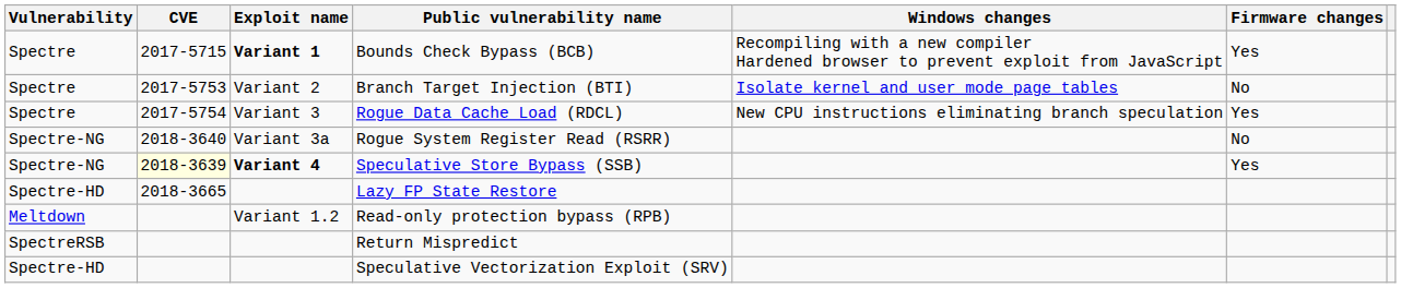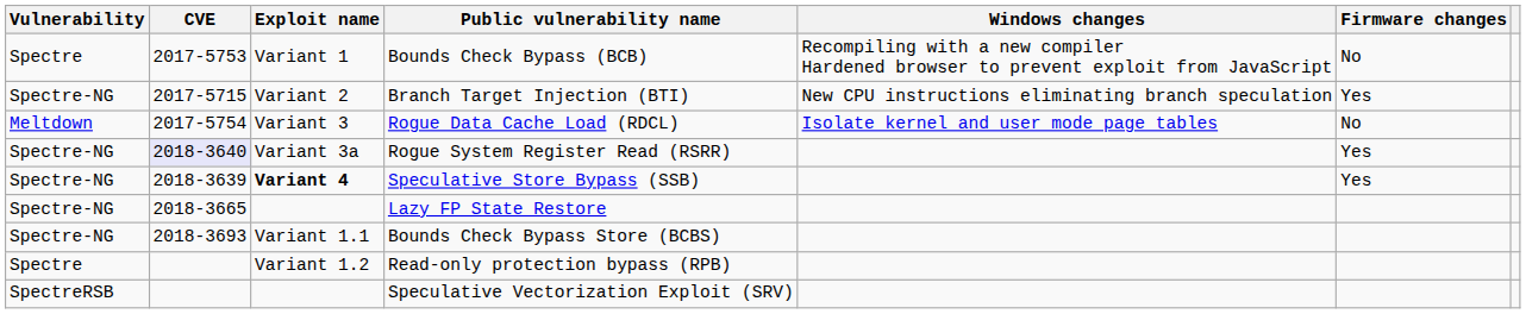Bounds Check Bypass (BCB) | CVE: 2017-5715 -> 2017-5753
Bounds Check Bypass (BCB) | Exploit name: bold -> normal
Bounds Check Bypass (BCB) | Firmware changes: Yes -> No
Branch Target Injection (BTI) | Vulnerability: Spectre -> Spectre-NG
Branch Target Injection (BTI) | CVE: 2017-5753 -> 2017-5715
Branch Target Injection (BTI) | Windows changes: Isolate kernel and user mode page tables -> New CPU instructions eliminating branch speculation
Branch Target Injection (BTI) | Firmware changes: No -> Yes
Rogue Data Cache Load (RDCL) | Vulnerability: Spectre -> Meltdown
Rogue Data Cache Load (RDCL) | Windows changes: New CPU instructions eliminating branch speculation -> Isolate kernel and user mode page tables
Rogue Data Cache Load (RDCL) | Firmware changes: Yes -> No
Rogue System Register Read (RSRR) | CVE: no background -> lavender background
Rogue System Register Read (RSRR) | Firmware changes: No -> Yes
Speculative Store Bypass (SSB) | CVE: lightyellow background -> no background
Lazy FP State Restore | Vulnerability: Spectre-HD -> Spectre-NG
+ row: Spectre-NG | 2018-3693 | Variant 1.1 | Bounds Check Bypass Store (BCBS)
Read-only protection bypass (RPB) | Vulnerability: Meltdown -> Spectre
- row: SpectreRSB | Return Mispredict
Speculative Vectorization Exploit (SRV) | Vulnerability: Spectre-HD -> SpectreRSB
